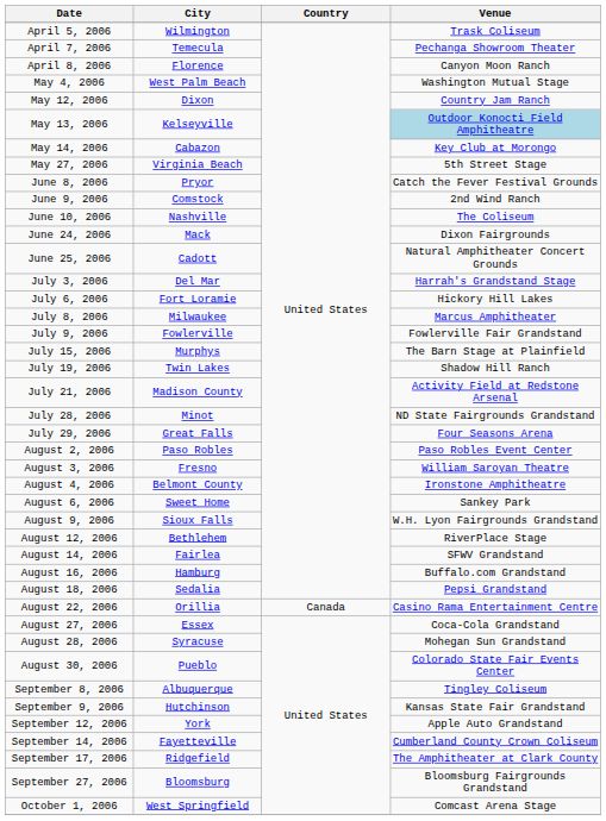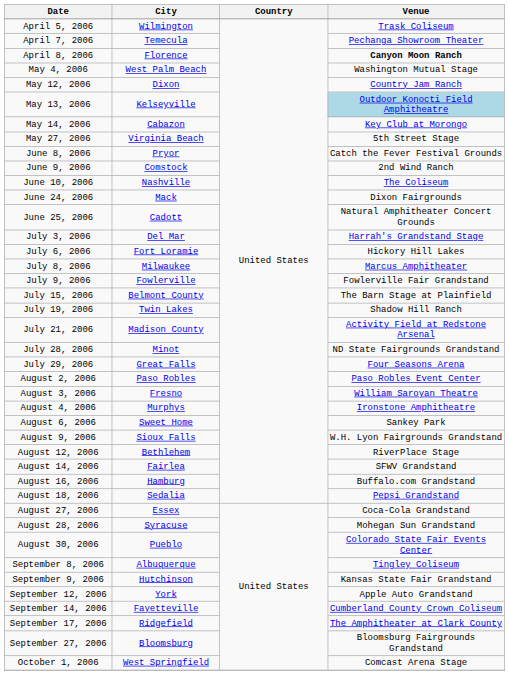April 8, 2006 | Venue: normal -> bold
July 15, 2006 | City: Murphys -> Belmont County
August 4, 2006 | City: Belmont County -> Murphys
- row: August 22, 2006 | Orillia | Canada | Casino Rama Entertainment Centre
